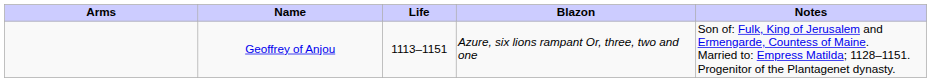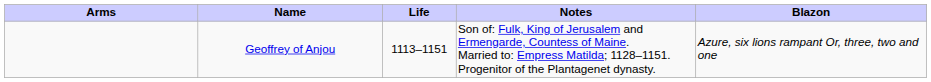columns swapped: Blazon <-> Notes
